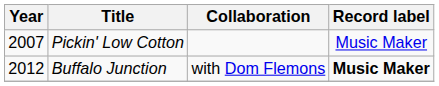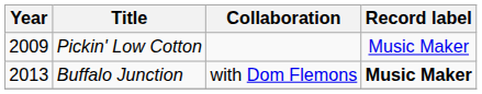Pickin' Low Cotton | Year: 2007 -> 2009
Buffalo Junction | Year: 2012 -> 2013
